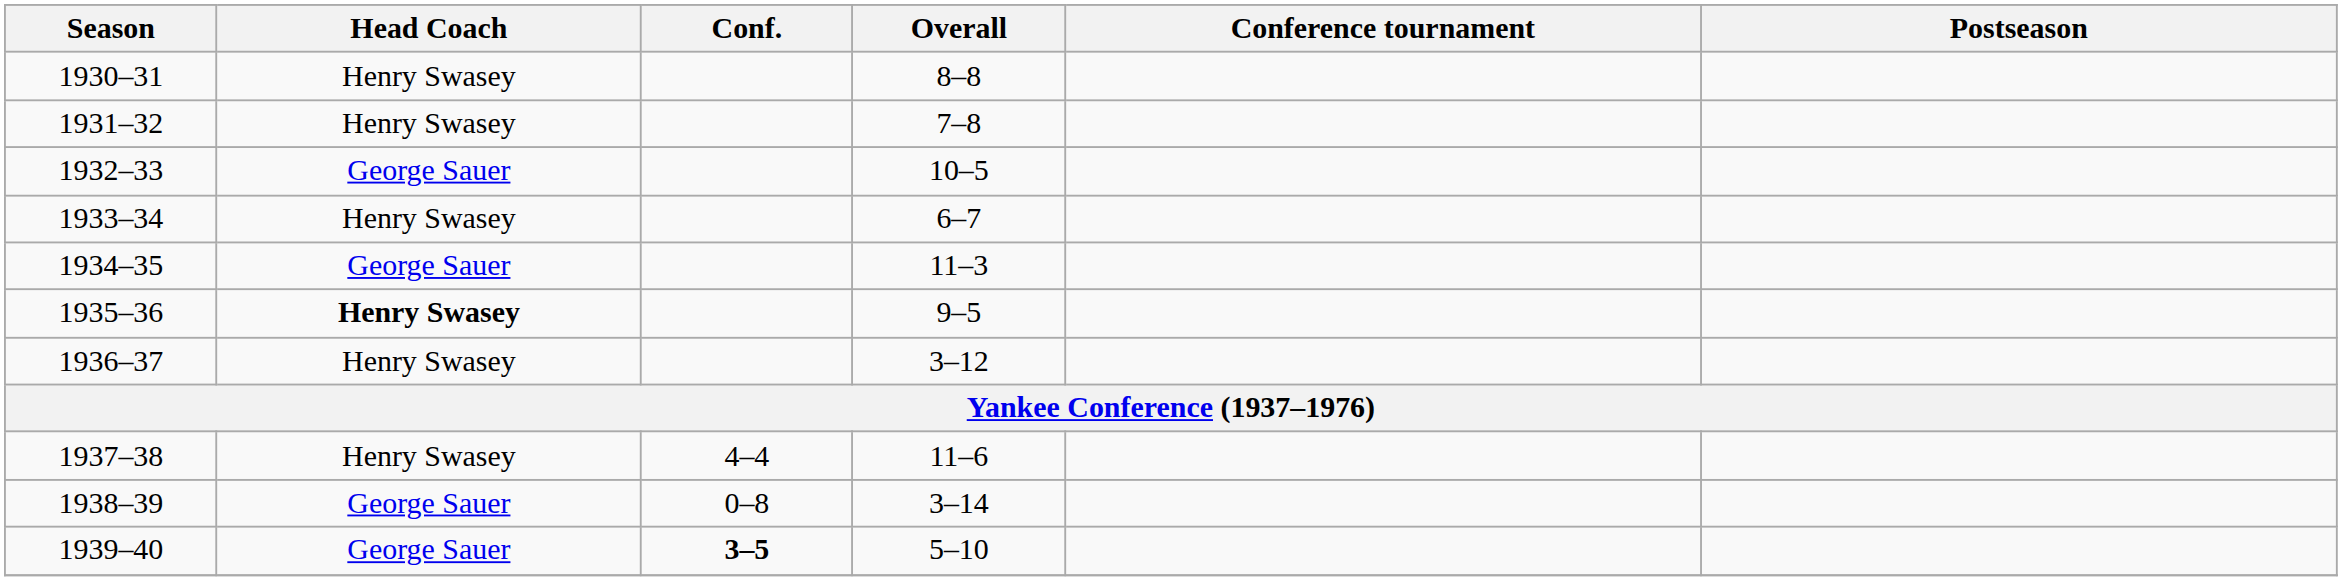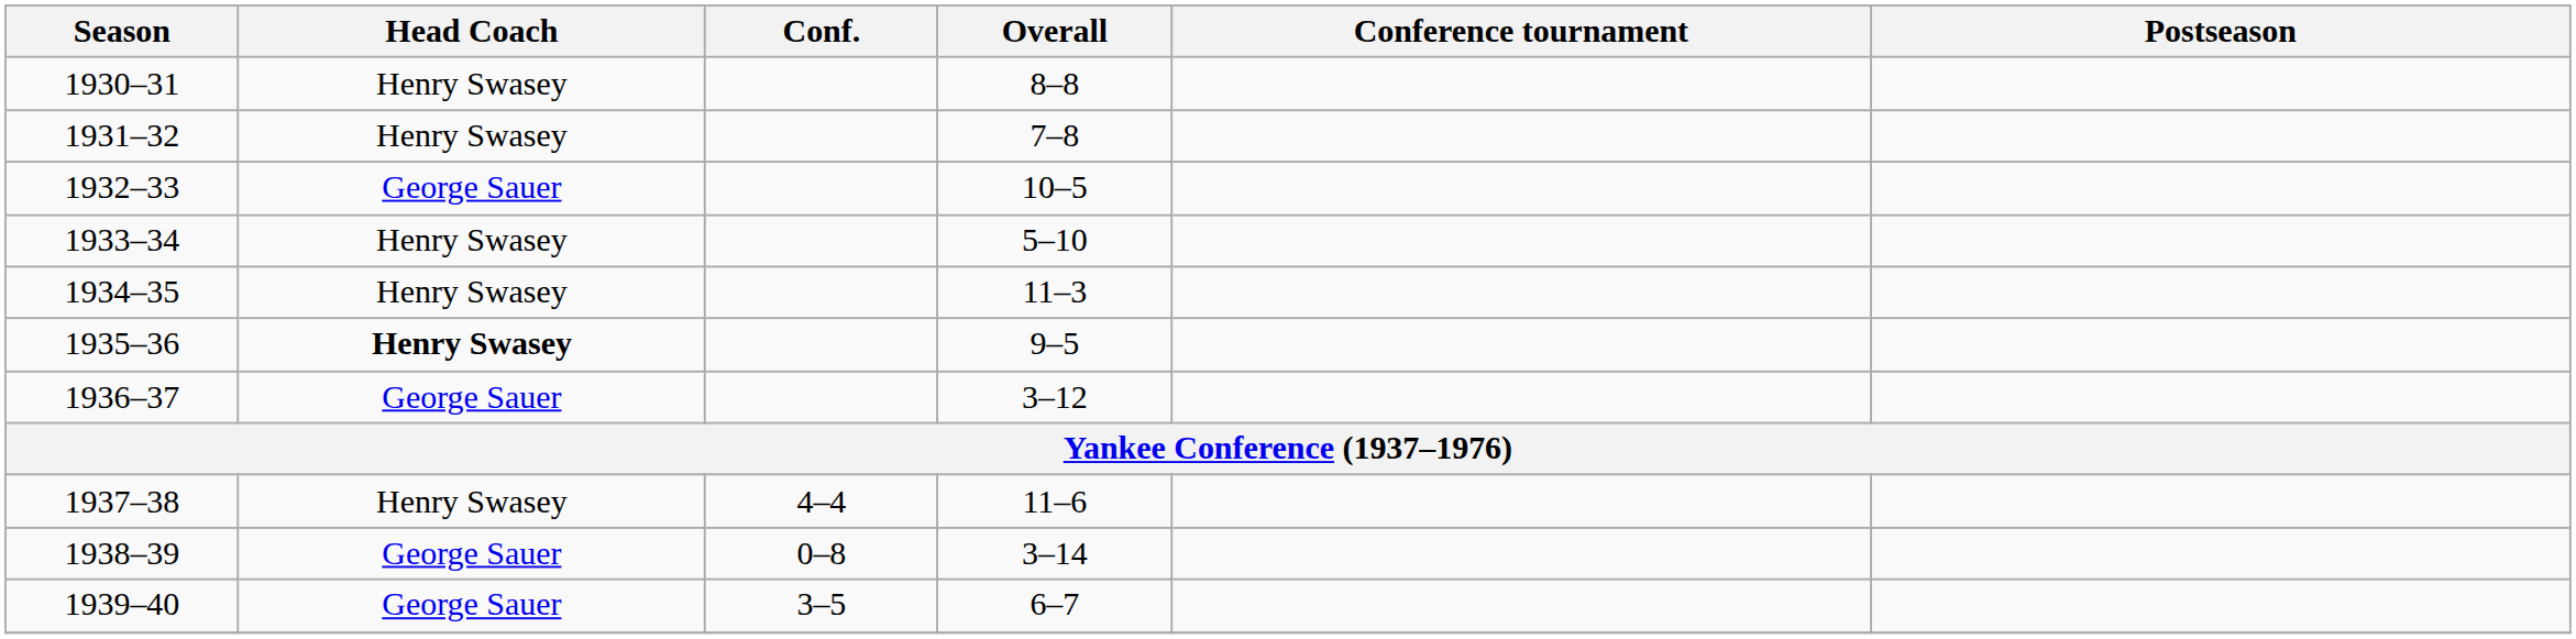1933–34 | Overall: 6–7 -> 5–10
1934–35 | Head Coach: George Sauer -> Henry Swasey
1936–37 | Head Coach: Henry Swasey -> George Sauer
1939–40 | Conf.: bold -> normal
1939–40 | Overall: 5–10 -> 6–7
